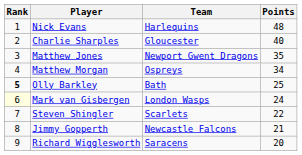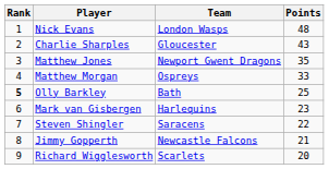Nick Evans | Team: Harlequins -> London Wasps
Charlie Sharples | Points: 40 -> 43
Matthew Morgan | Points: 34 -> 33
Mark van Gisbergen | Rank: lightyellow background -> no background
Mark van Gisbergen | Team: London Wasps -> Harlequins
Mark van Gisbergen | Points: 24 -> 23
Steven Shingler | Team: Scarlets -> Saracens
Richard Wigglesworth | Team: Saracens -> Scarlets
